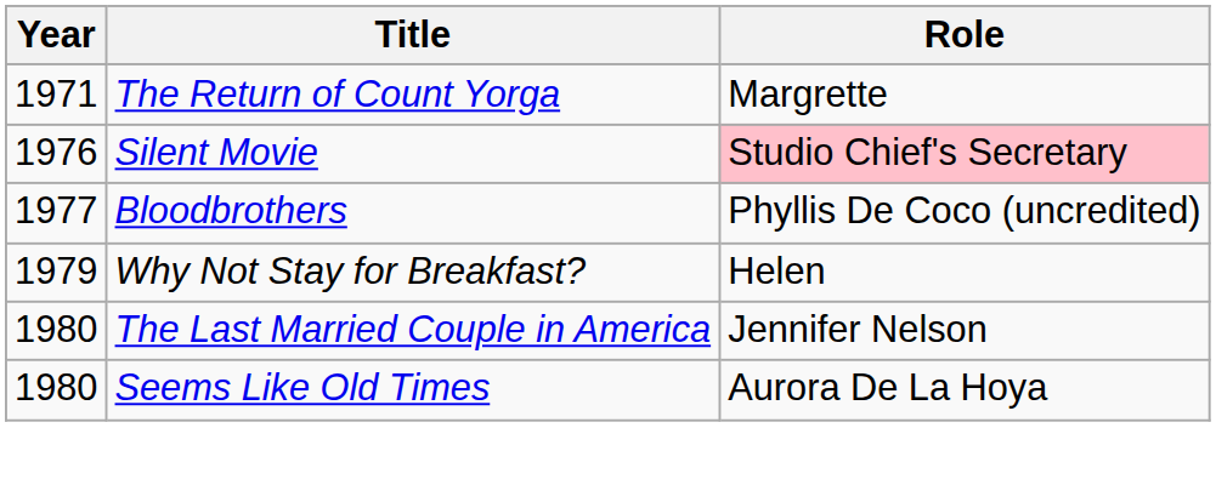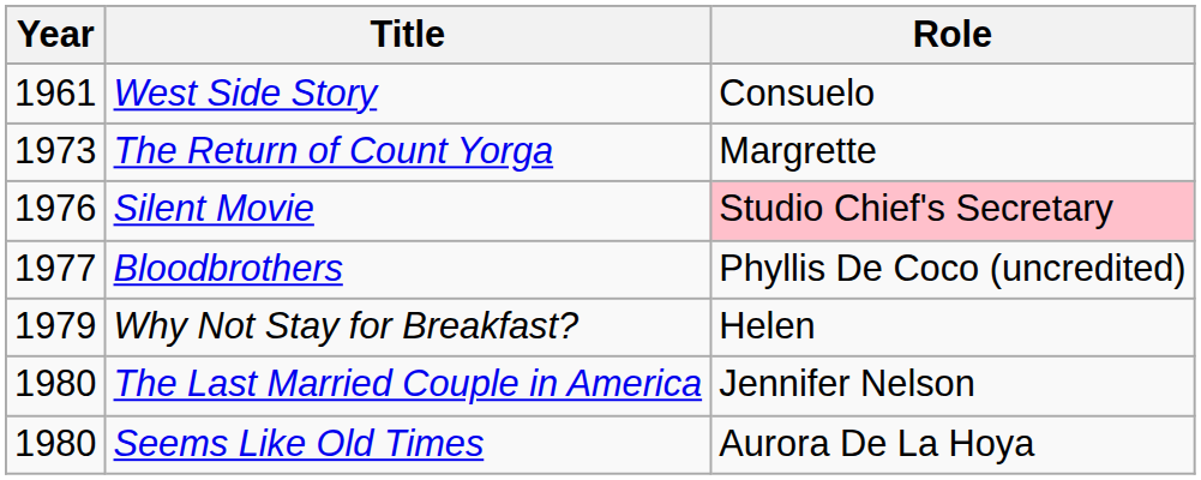+ row: 1961 | West Side Story | Consuelo
The Return of Count Yorga | Year: 1971 -> 1973
